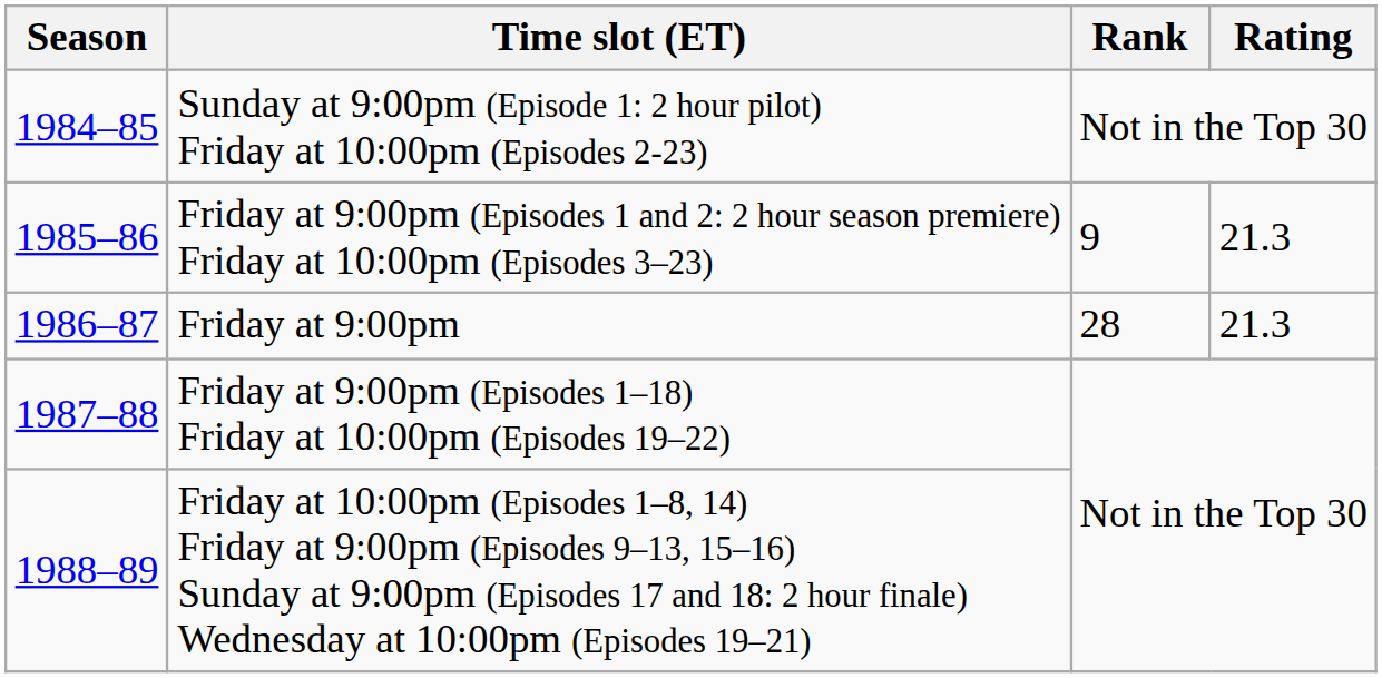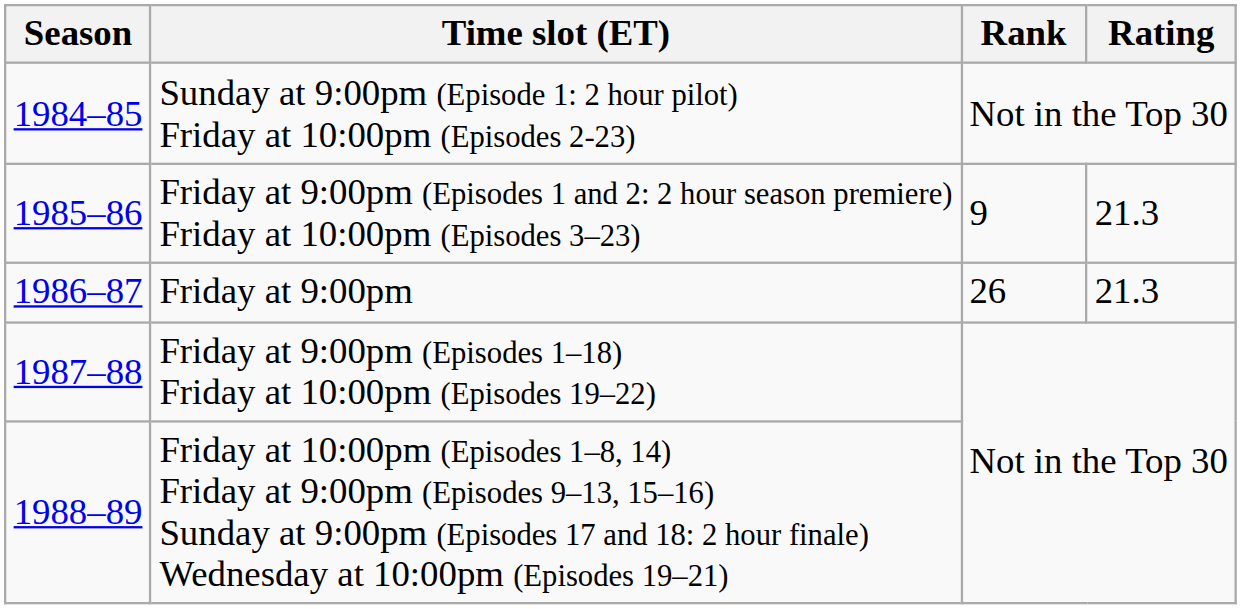Friday at 9:00pm | Rank: 28 -> 26
